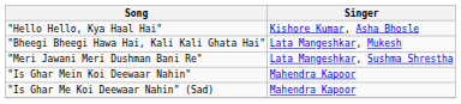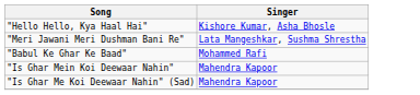- row: "Bheegi Bheegi Hawa Hai, Kali Kali Ghata Hai" | Lata Mangeshkar, Mukesh
+ row: "Babul Ke Ghar Ke Baad" | Mohammed Rafi
